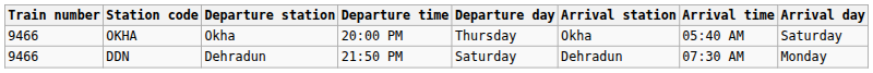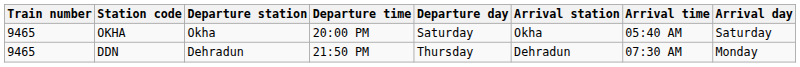OKHA | Train number: 9466 -> 9465
OKHA | Departure day: Thursday -> Saturday
DDN | Train number: 9466 -> 9465
DDN | Departure day: Saturday -> Thursday
